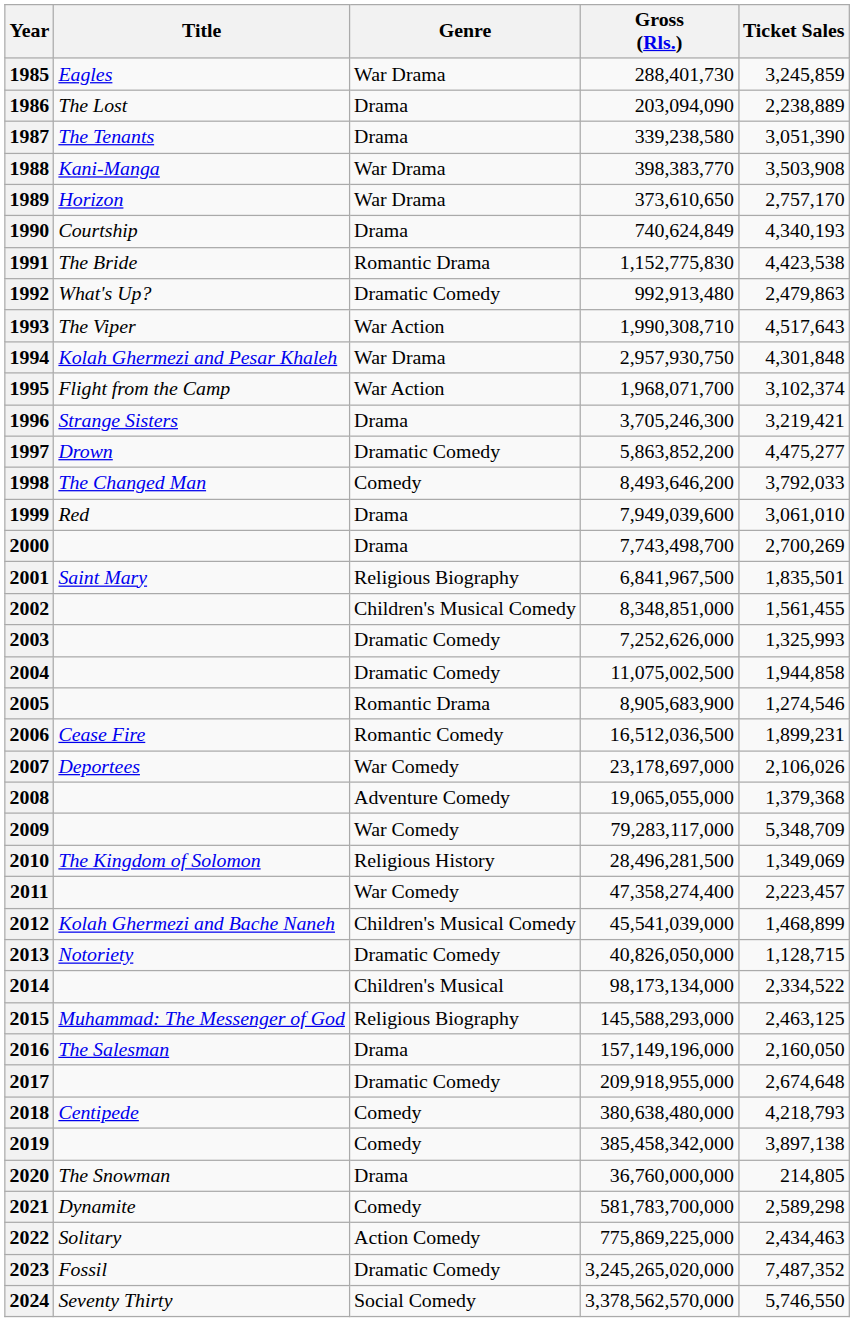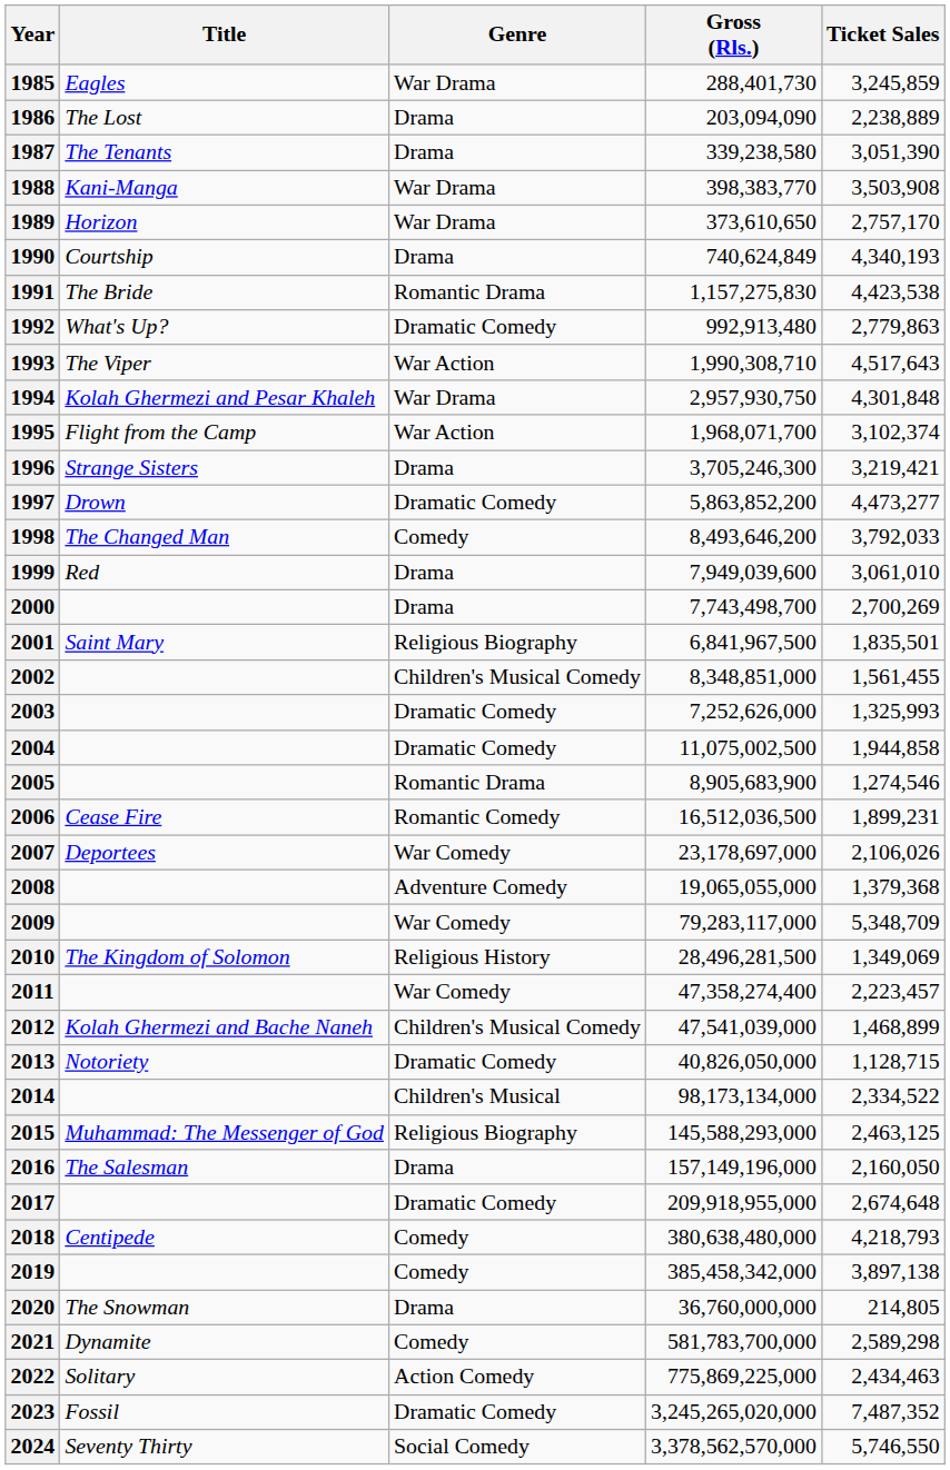1991 | Gross (Rls.): 1,152,775,830 -> 1,157,275,830
1992 | Ticket Sales: 2,479,863 -> 2,779,863
1997 | Ticket Sales: 4,475,277 -> 4,473,277
2012 | Gross (Rls.): 45,541,039,000 -> 47,541,039,000
